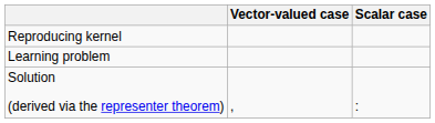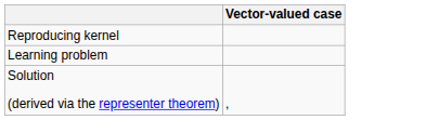- column: Scalar case | :
